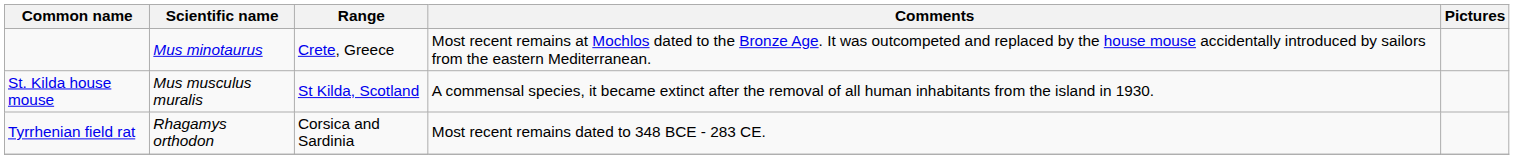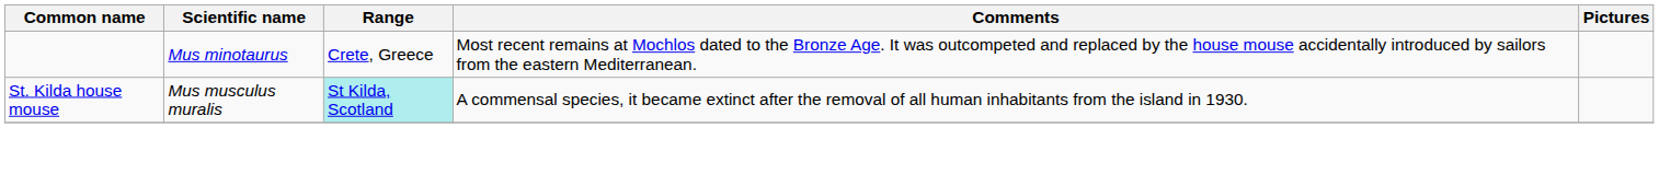St. Kilda house mouse | Range: no background -> paleturquoise background
- row: Tyrrhenian field rat | Rhagamys orthodon | Corsica and Sardinia | Most recent remains dated to 348 BCE - 283 CE.
